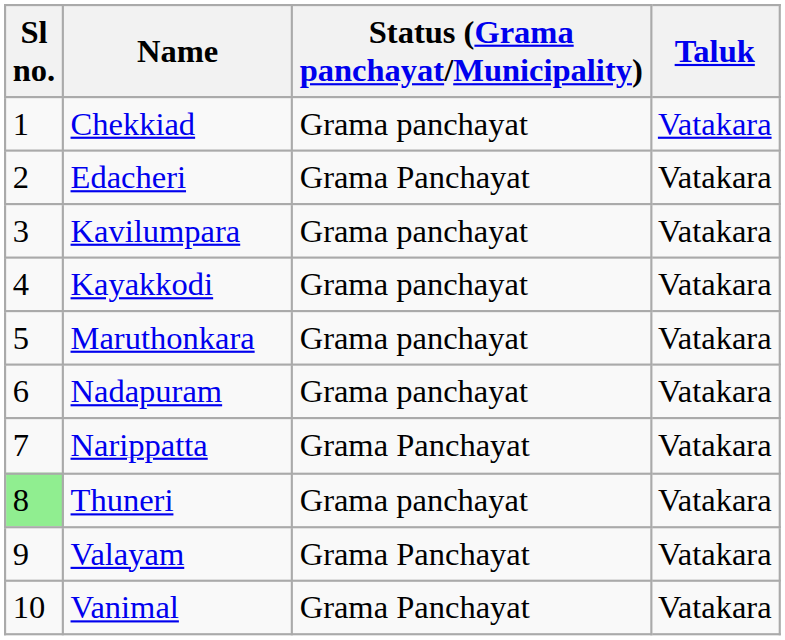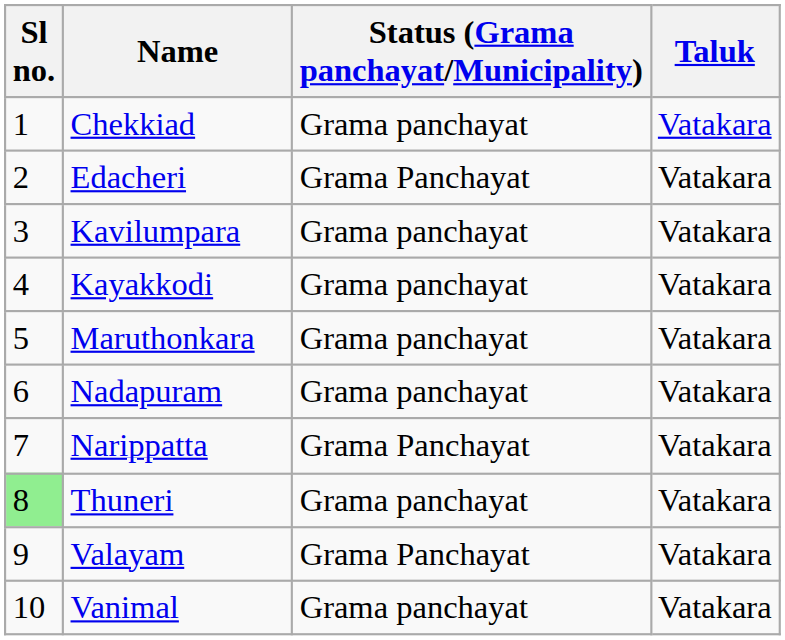Vanimal | Status (Grama panchayat/Municipality): Grama Panchayat -> Grama panchayat
